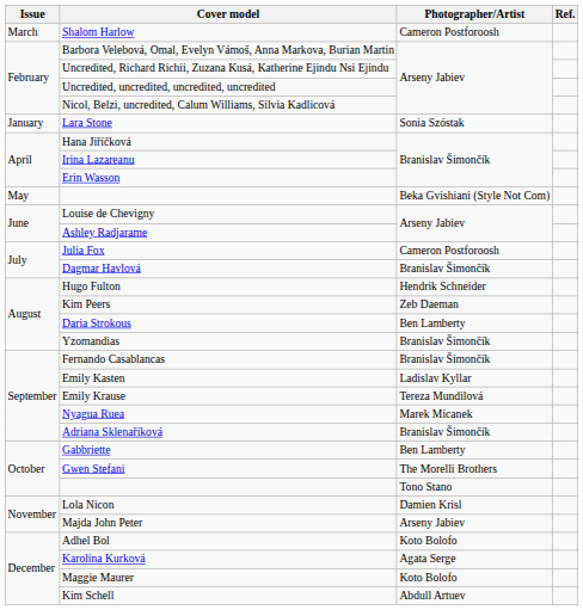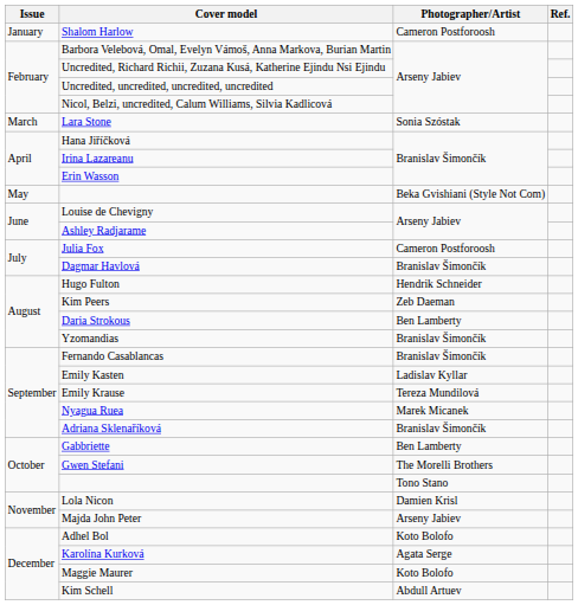Shalom Harlow | Issue: March -> January
Lara Stone | Issue: January -> March
